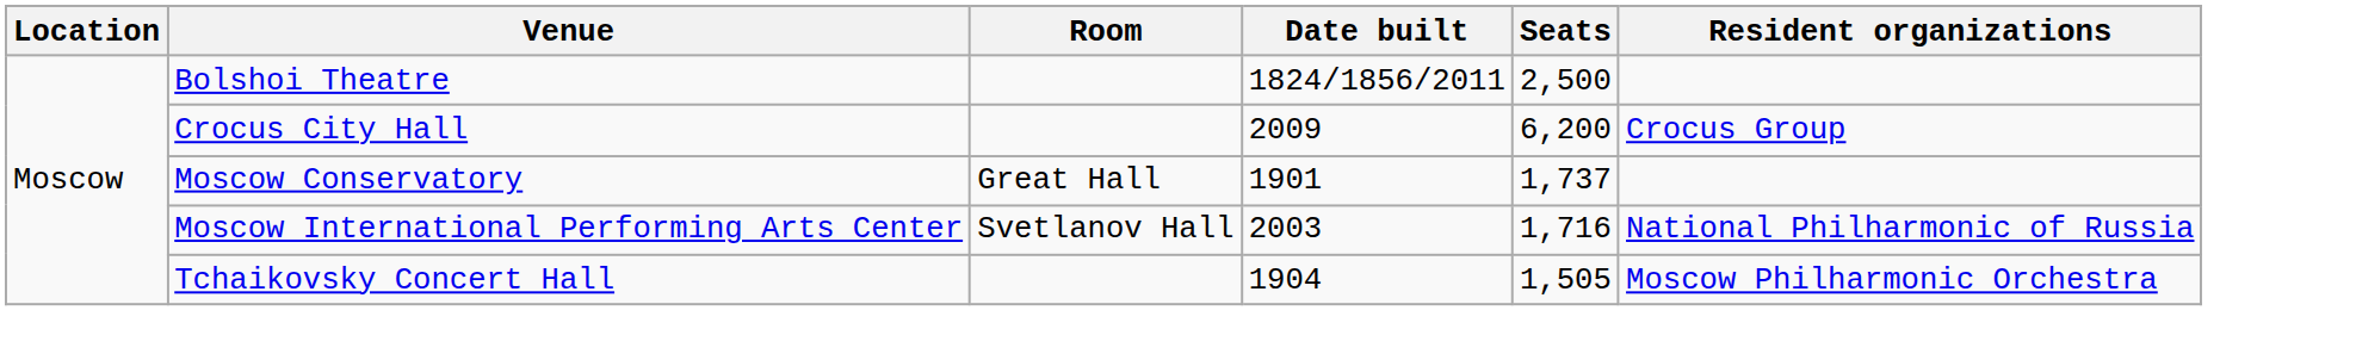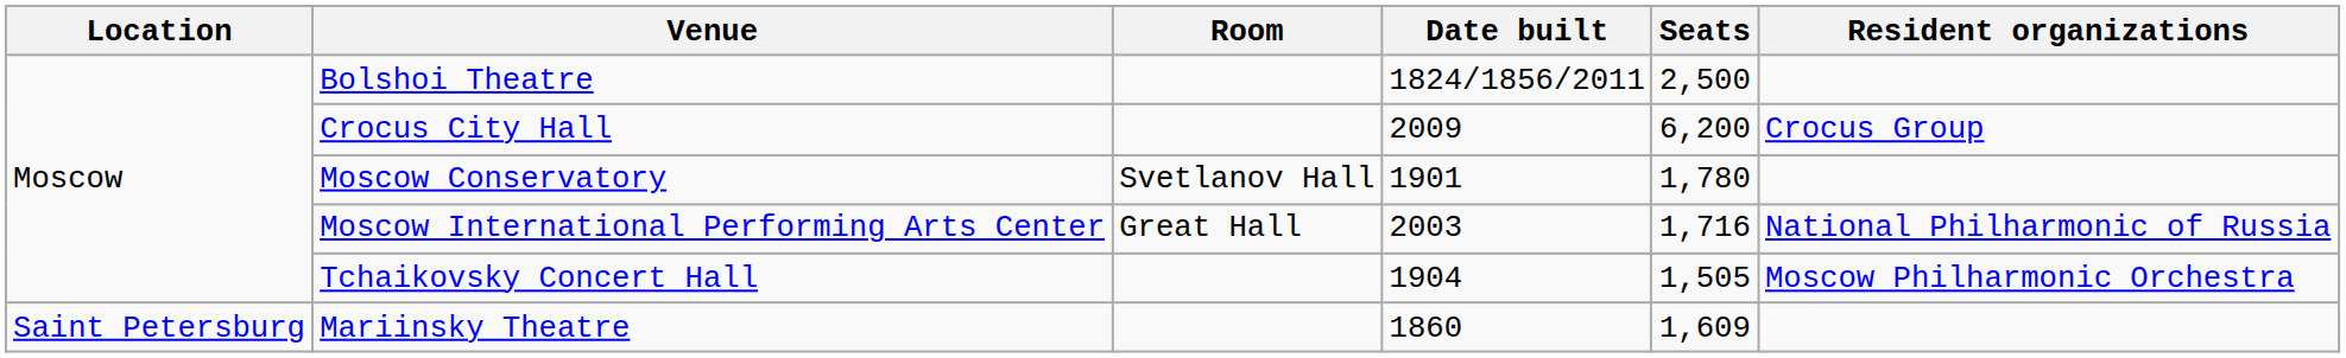Moscow Conservatory | Room: Great Hall -> Svetlanov Hall
Moscow Conservatory | Seats: 1,737 -> 1,780
Moscow International Performing Arts Center | Room: Svetlanov Hall -> Great Hall
+ row: Saint Petersburg | Mariinsky Theatre | 1860 | 1,609
